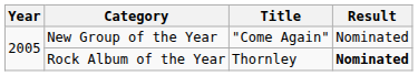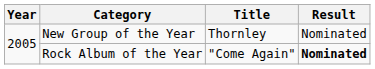New Group of the Year | Title: "Come Again" -> Thornley
Rock Album of the Year | Title: Thornley -> "Come Again"
